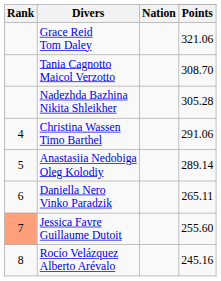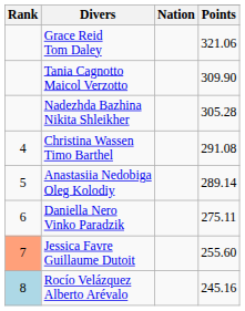Tania Cagnotto Maicol Verzotto | Points: 308.70 -> 309.90
Christina Wassen Timo Barthel | Points: 291.06 -> 291.08
Daniella Nero Vinko Paradzik | Points: 265.11 -> 275.11
Rocío Velázquez Alberto Arévalo | Rank: no background -> lightblue background
